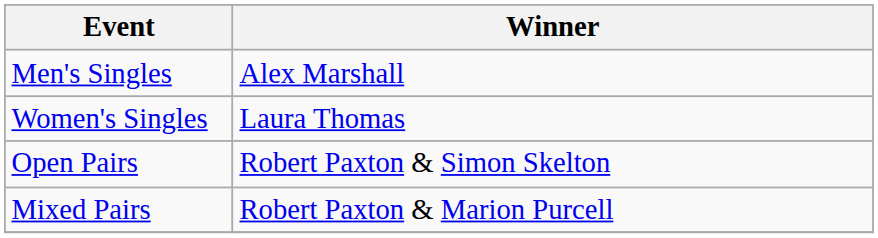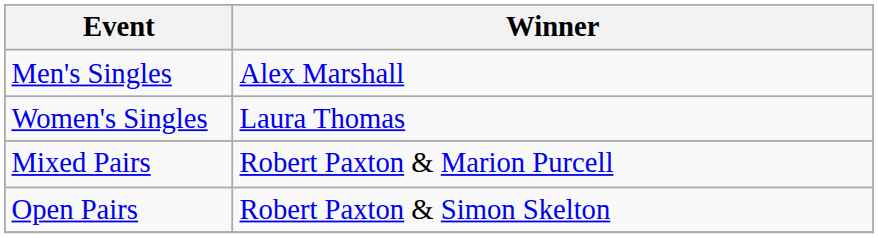rows swapped: Open Pairs <-> Mixed Pairs
